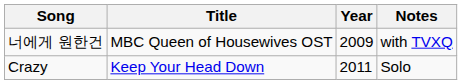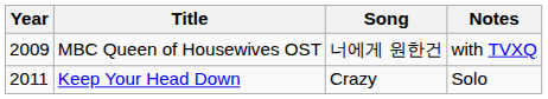columns swapped: Year <-> Song
